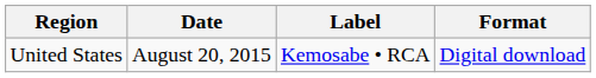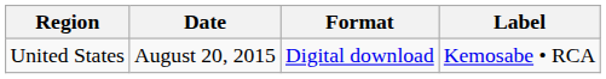columns swapped: Format <-> Label
